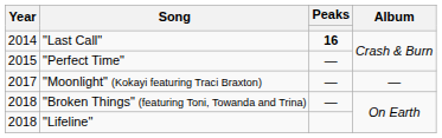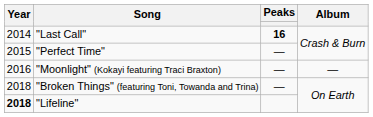"Moonlight" (Kokayi featuring Traci Braxton) | Year: 2017 -> 2016
"Lifeline" | Year: normal -> bold
